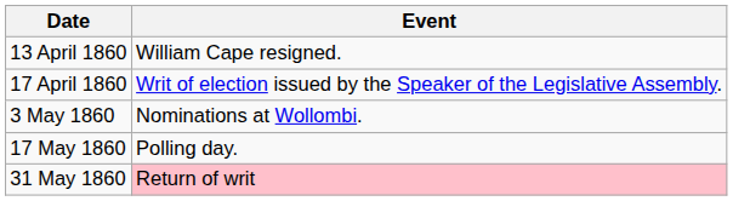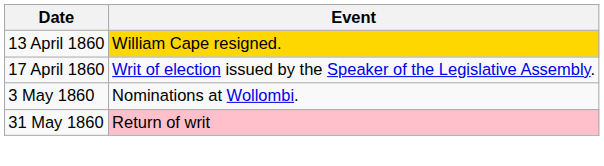13 April 1860 | Event: no background -> gold background
- row: 17 May 1860 | Polling day.
